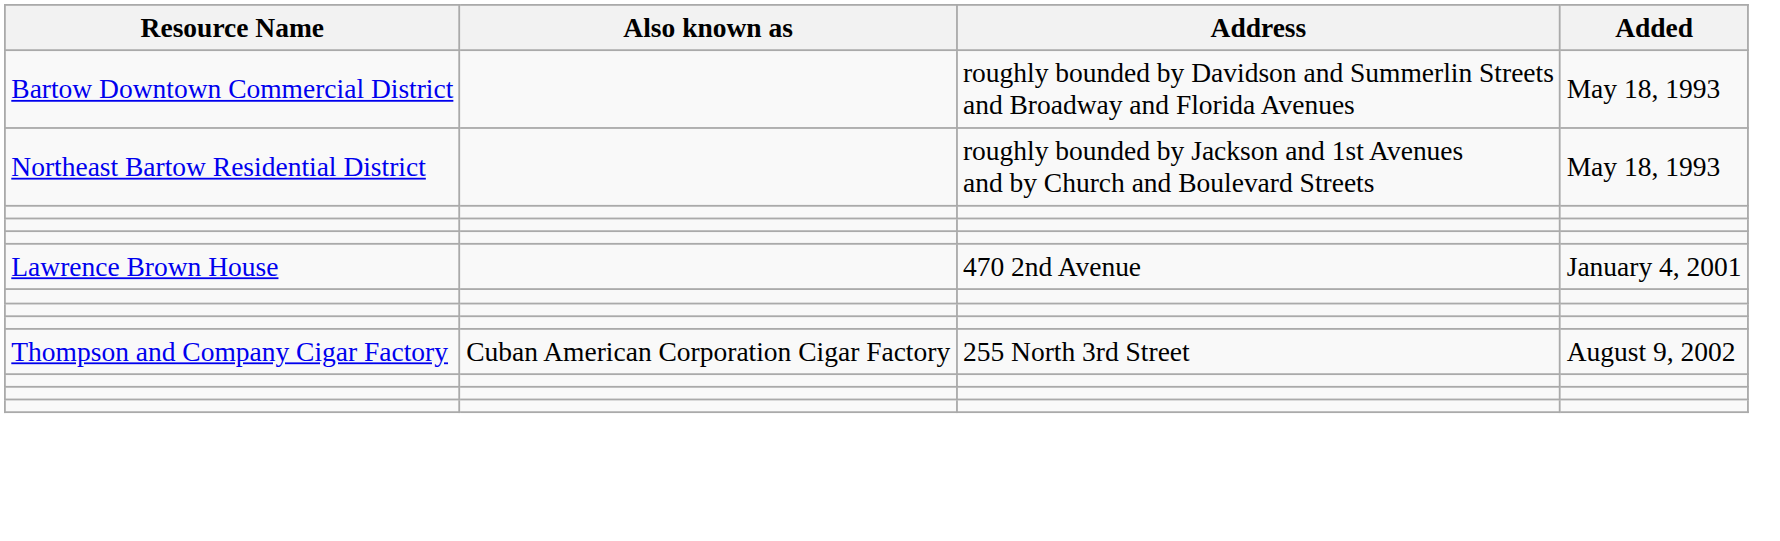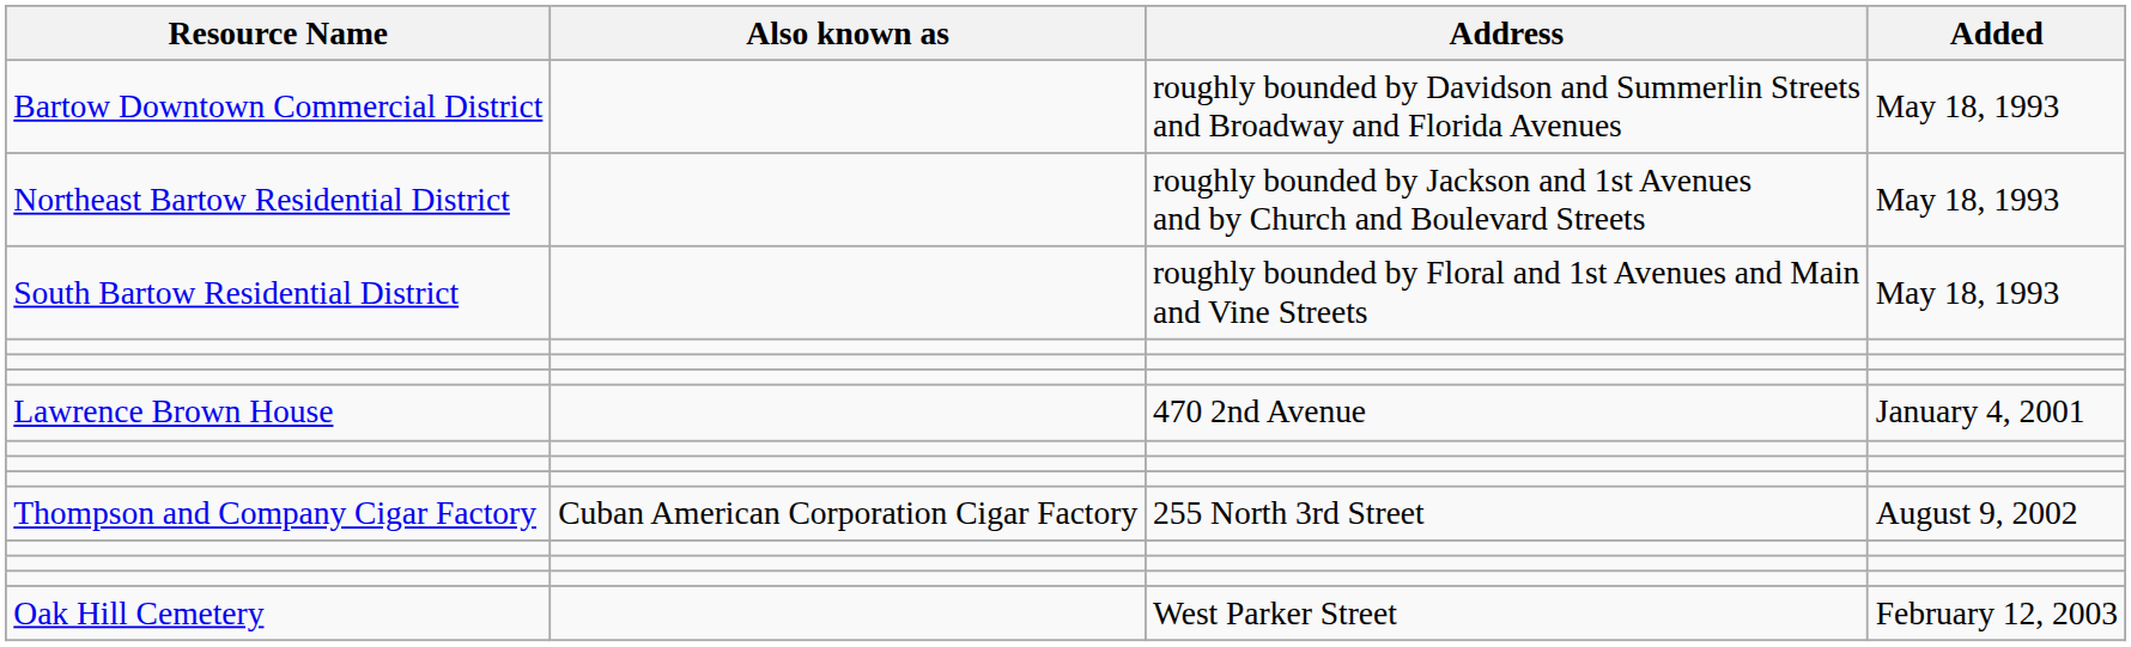+ row: South Bartow Residential District | roughly bounded by Floral and 1st Avenues and Main and Vine Streets | May 18, 1993
+ row: Oak Hill Cemetery | West Parker Street | February 12, 2003
